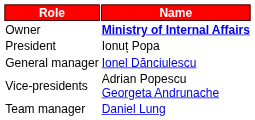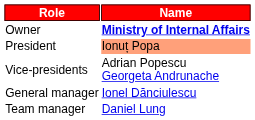President | Name: no background -> lightsalmon background
rows swapped: Vice-presidents <-> General manager
